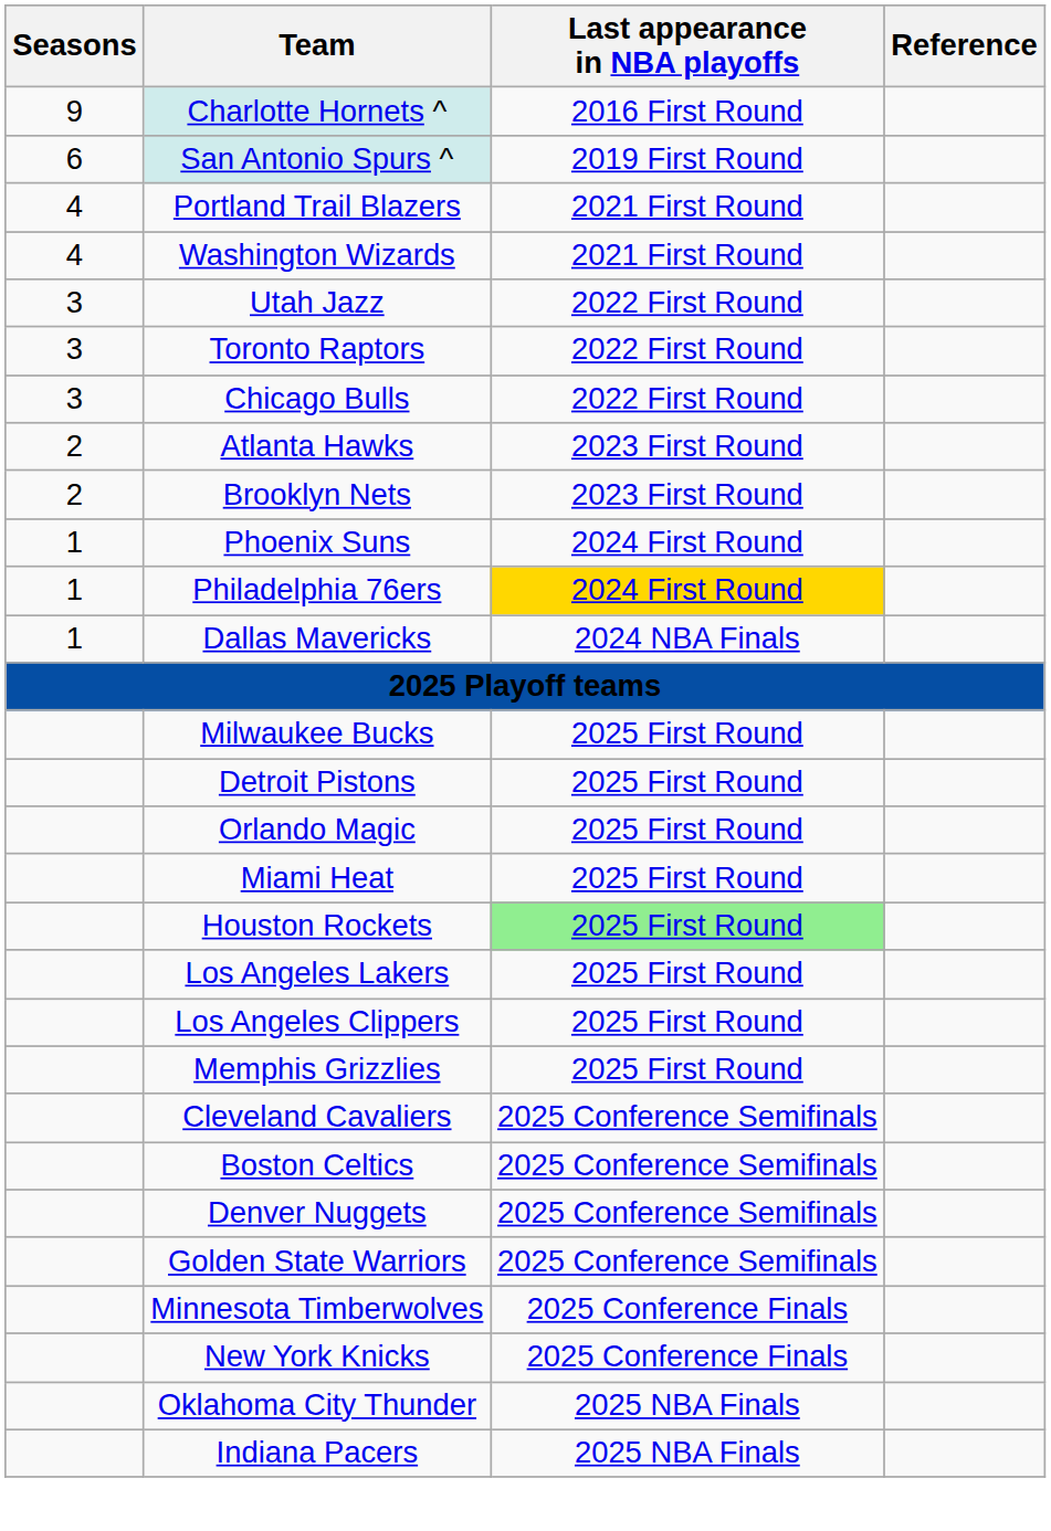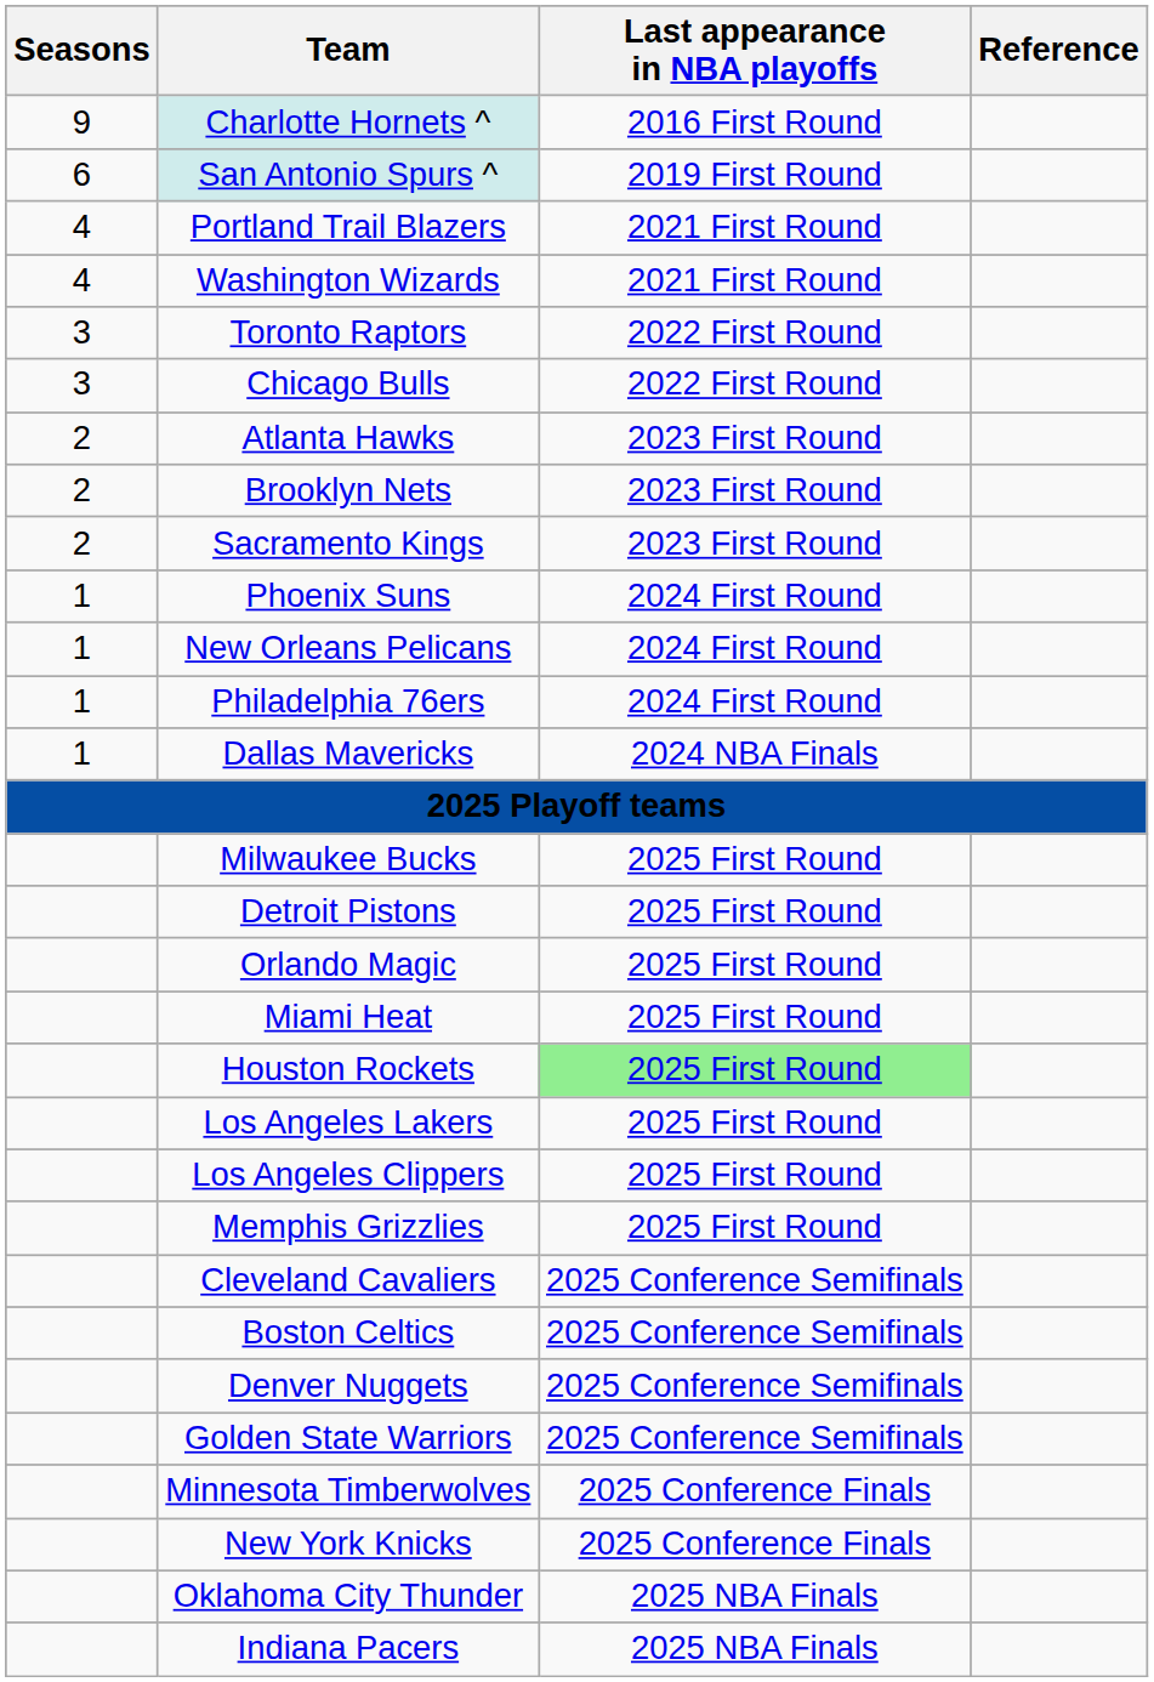- row: 3 | Utah Jazz | 2022 First Round
+ row: 2 | Sacramento Kings | 2023 First Round
+ row: 1 | New Orleans Pelicans | 2024 First Round
Philadelphia 76ers | Last appearance in NBA playoffs: gold background -> no background
